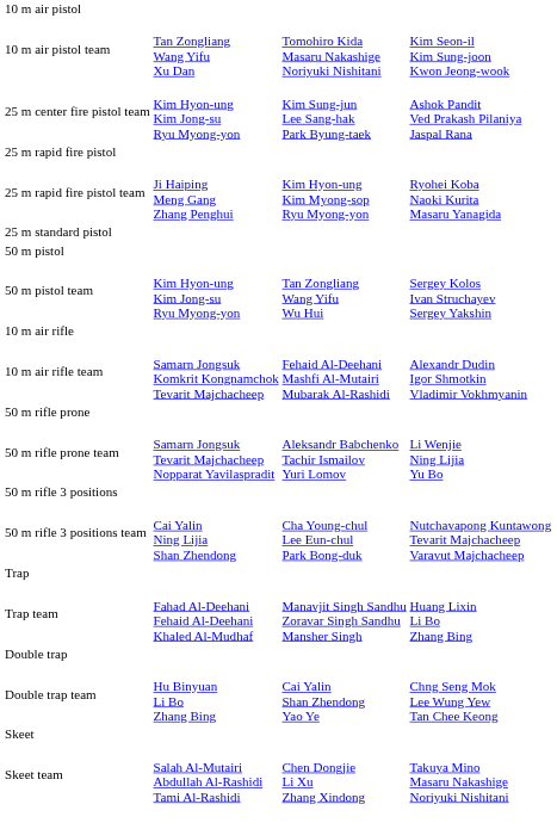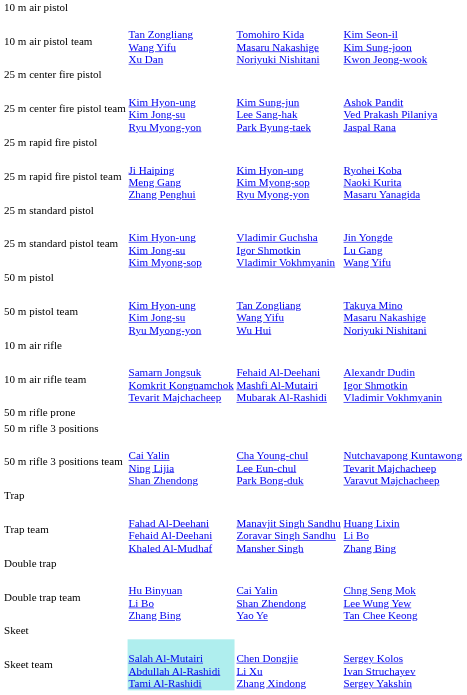+ row: 25 m center fire pistol
+ row: 25 m standard pistol team | Kim Hyon-ung Kim Jong-su Kim Myong-sop | Vladimir Guchsha Igor Shmotkin Vladimir Vokhmyanin | Jin Yongde Lu Gang Wang Yifu
50 m pistol team | column 4: Sergey Kolos Ivan Struchayev Sergey Yakshin -> Takuya Mino Masaru Nakashige Noriyuki Nishitani
- row: 50 m rifle prone team | Samarn Jongsuk Tevarit Majchacheep Nopparat Yavilaspradit | Aleksandr Babchenko Tachir Ismailov Yuri Lomov | Li Wenjie Ning Lijia Yu Bo
Skeet team | column 2: no background -> paleturquoise background
Skeet team | column 4: Takuya Mino Masaru Nakashige Noriyuki Nishitani -> Sergey Kolos Ivan Struchayev Sergey Yakshin
